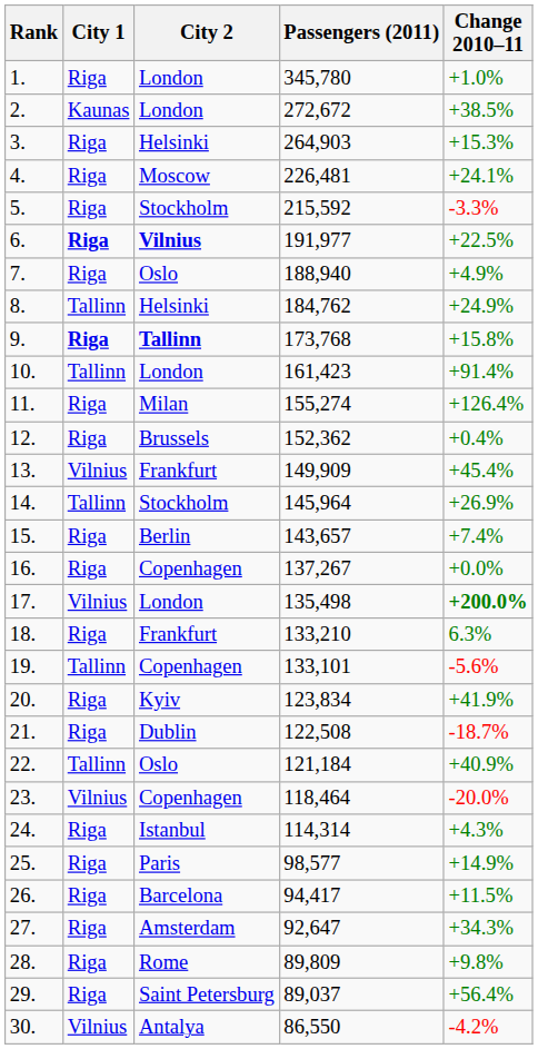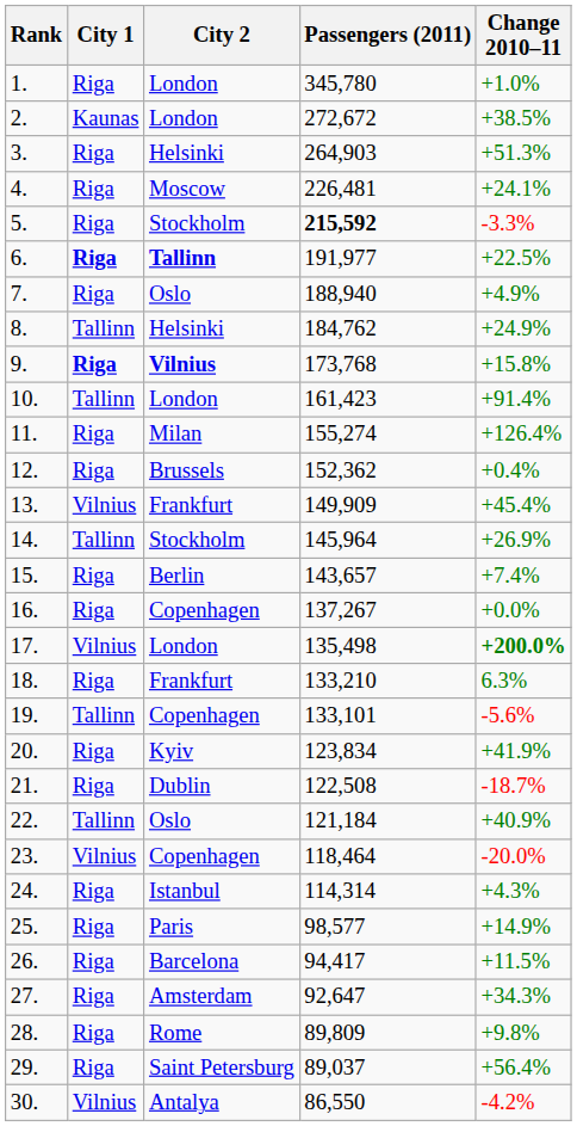3. | Change 2010–11: +15.3% -> +51.3%
5. | Passengers (2011): normal -> bold
6. | City 2: Vilnius -> Tallinn
9. | City 2: Tallinn -> Vilnius
